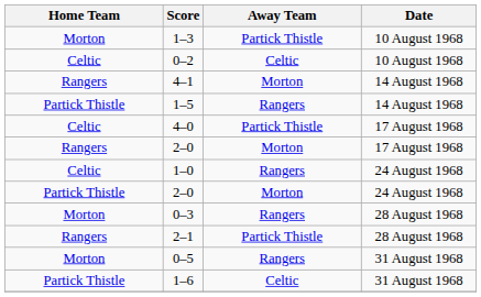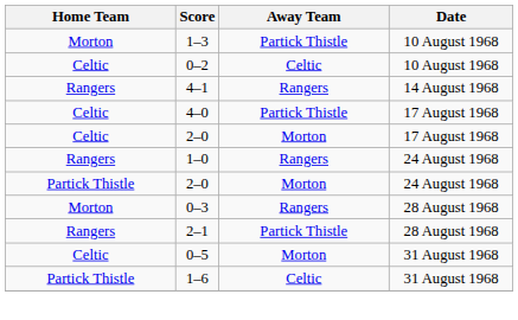4–1 | Away Team: Morton -> Rangers
- row: Partick Thistle | 1–5 | Rangers | 14 August 1968
2–0 / 17 August 1968 | Home Team: Rangers -> Celtic
1–0 | Home Team: Celtic -> Rangers
0–5 | Home Team: Morton -> Celtic
0–5 | Away Team: Rangers -> Morton
